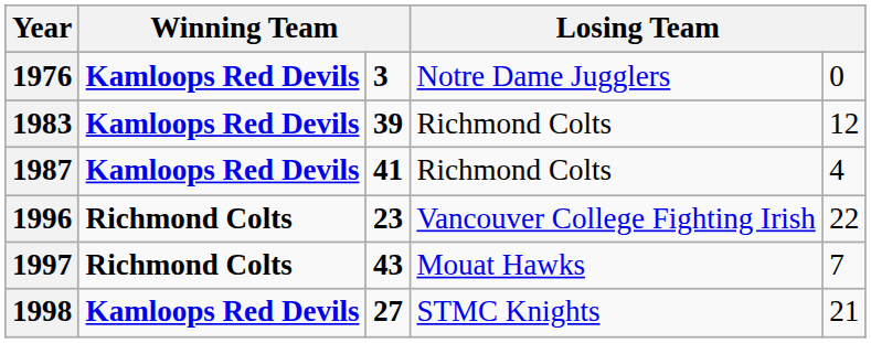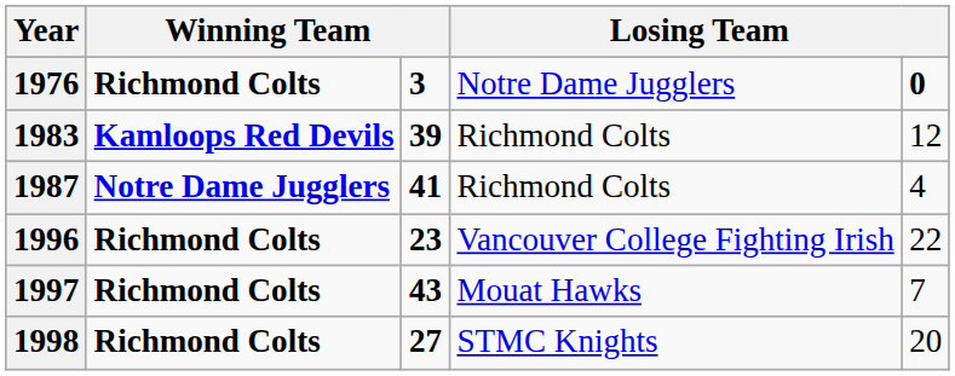1976 | column 2: Kamloops Red Devils -> Richmond Colts
1976 | column 5: normal -> bold
1987 | column 2: Kamloops Red Devils -> Notre Dame Jugglers
1998 | column 2: Kamloops Red Devils -> Richmond Colts
1998 | column 5: 21 -> 20
